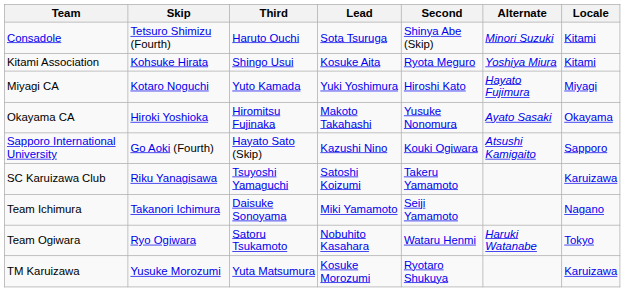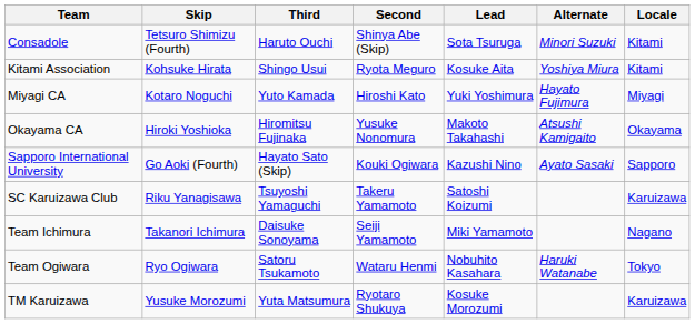columns swapped: Second <-> Lead
Okayama CA | Alternate: Ayato Sasaki -> Atsushi Kamigaito
Sapporo International University | Alternate: Atsushi Kamigaito -> Ayato Sasaki
